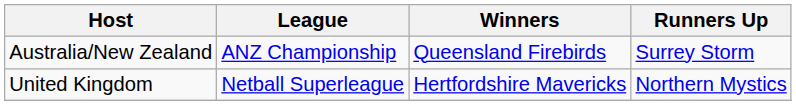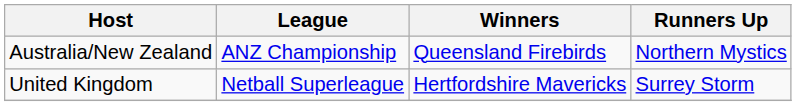Australia/New Zealand | Runners Up: Surrey Storm -> Northern Mystics
United Kingdom | Runners Up: Northern Mystics -> Surrey Storm
